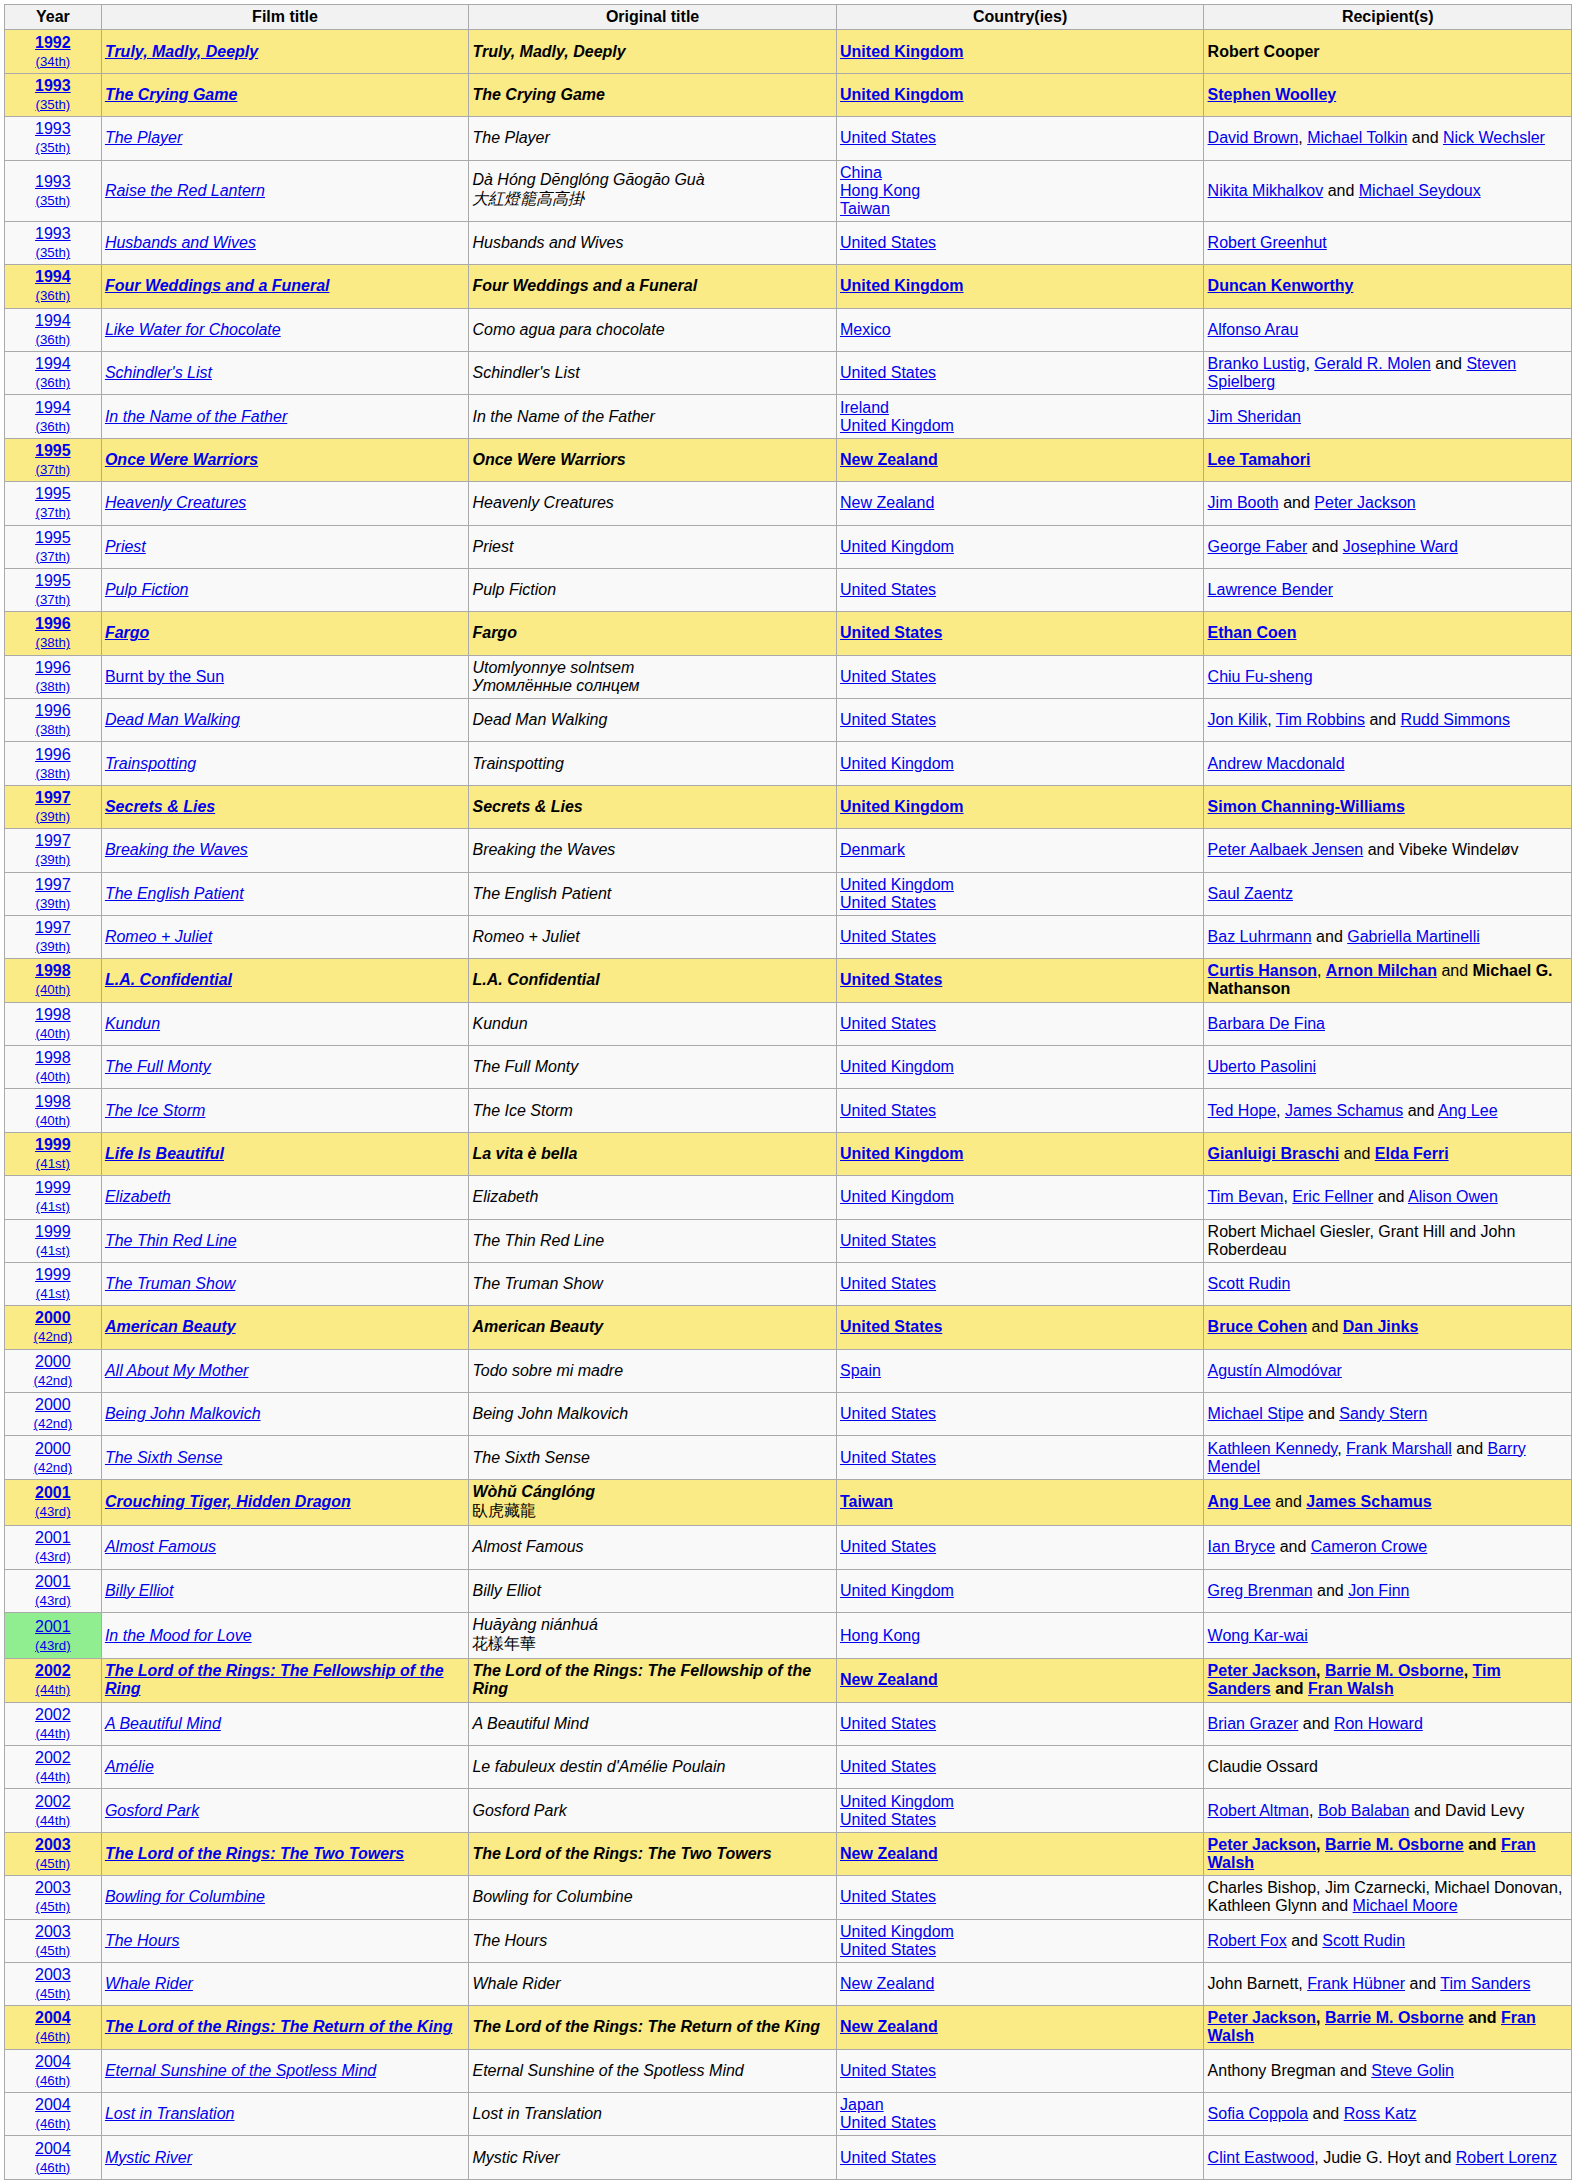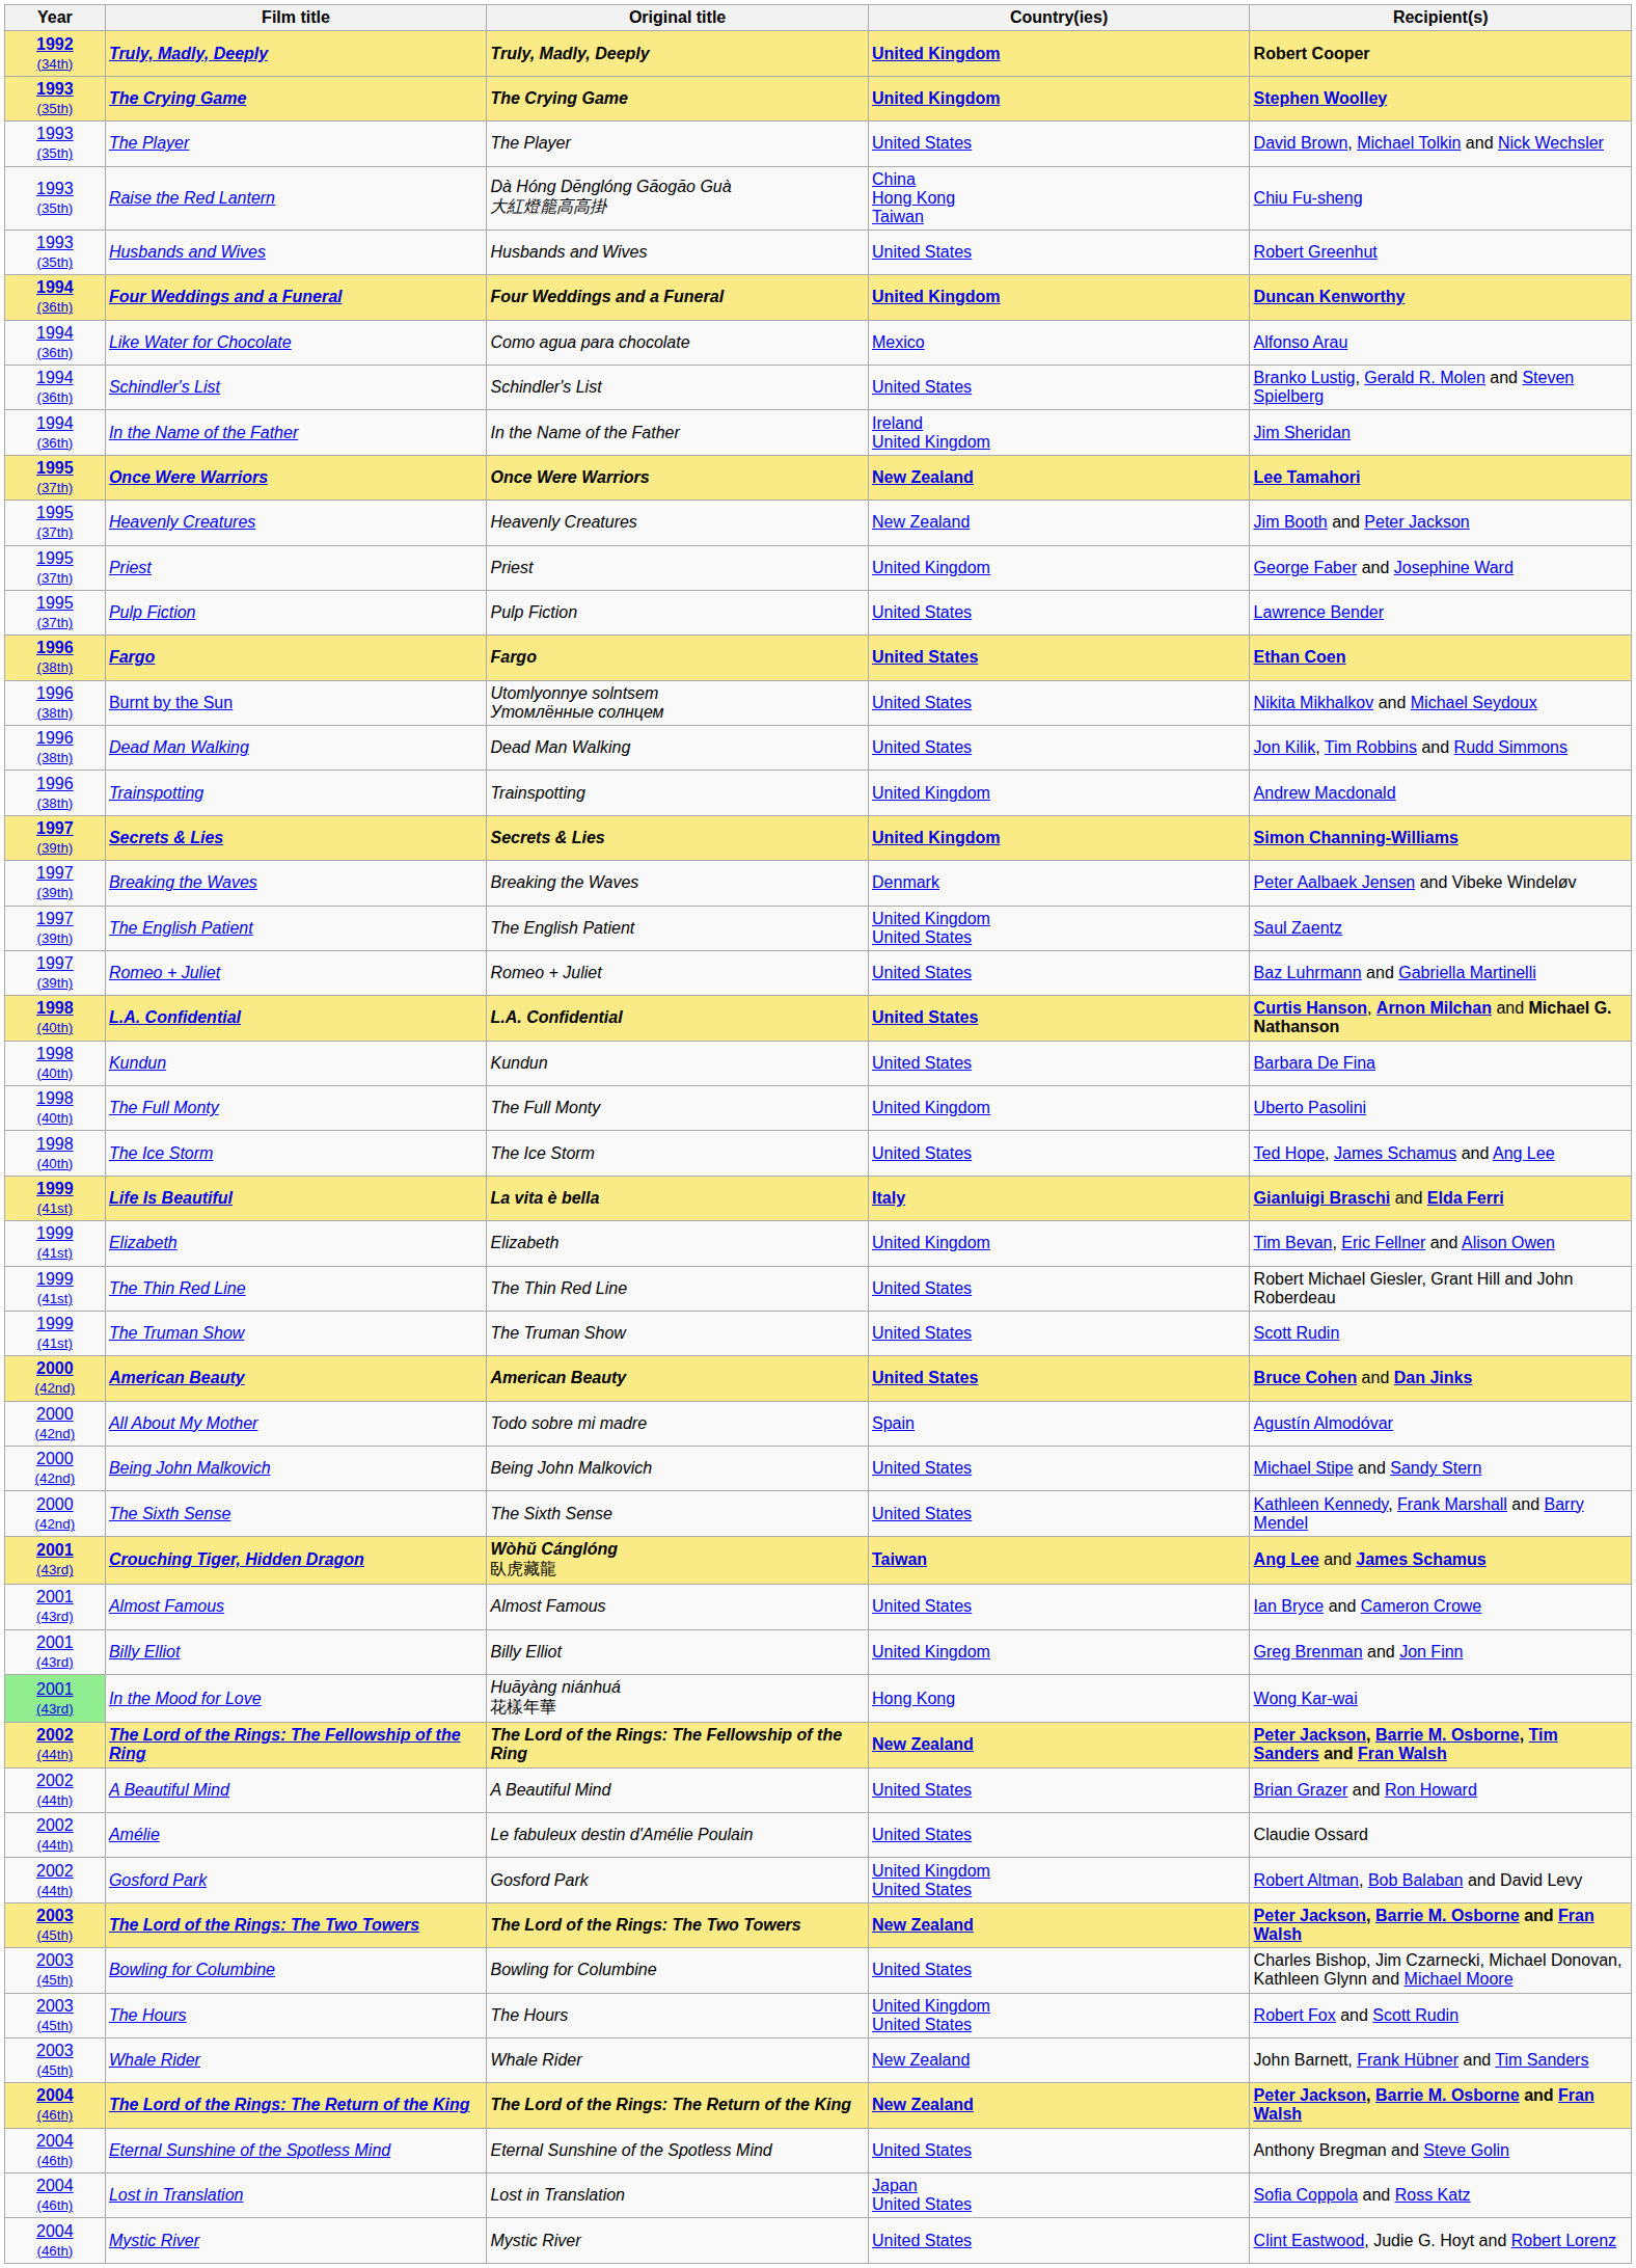Raise the Red Lantern | Recipient(s): Nikita Mikhalkov and Michael Seydoux -> Chiu Fu-sheng
Burnt by the Sun | Recipient(s): Chiu Fu-sheng -> Nikita Mikhalkov and Michael Seydoux
Life Is Beautiful | Country(ies): United Kingdom -> Italy
